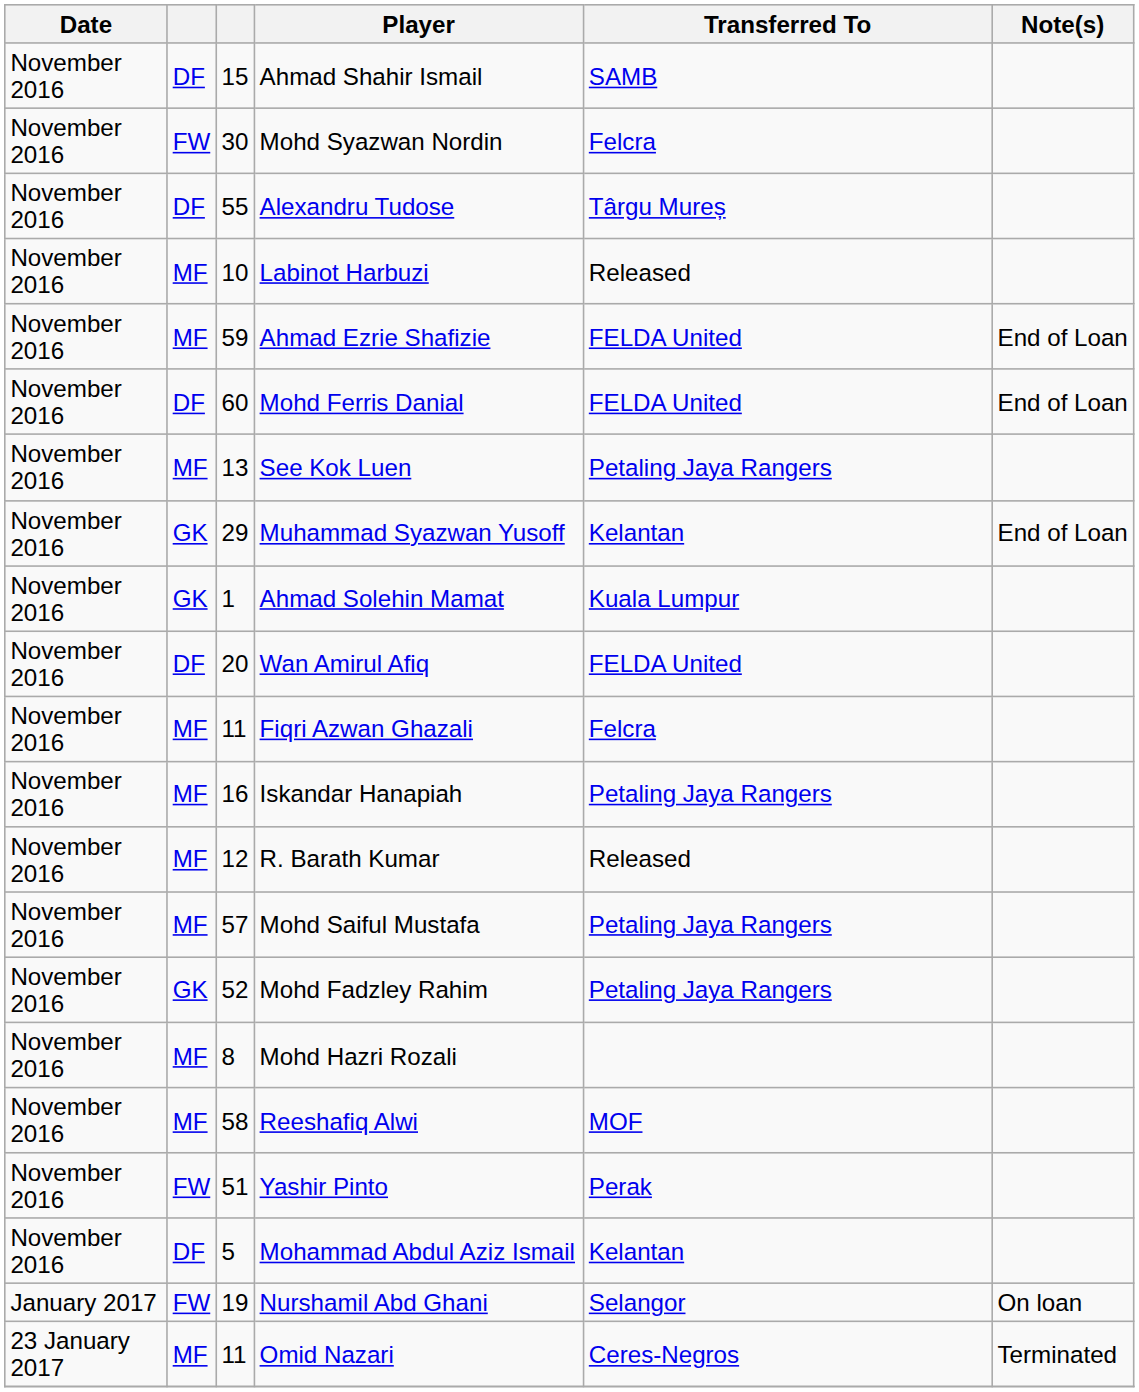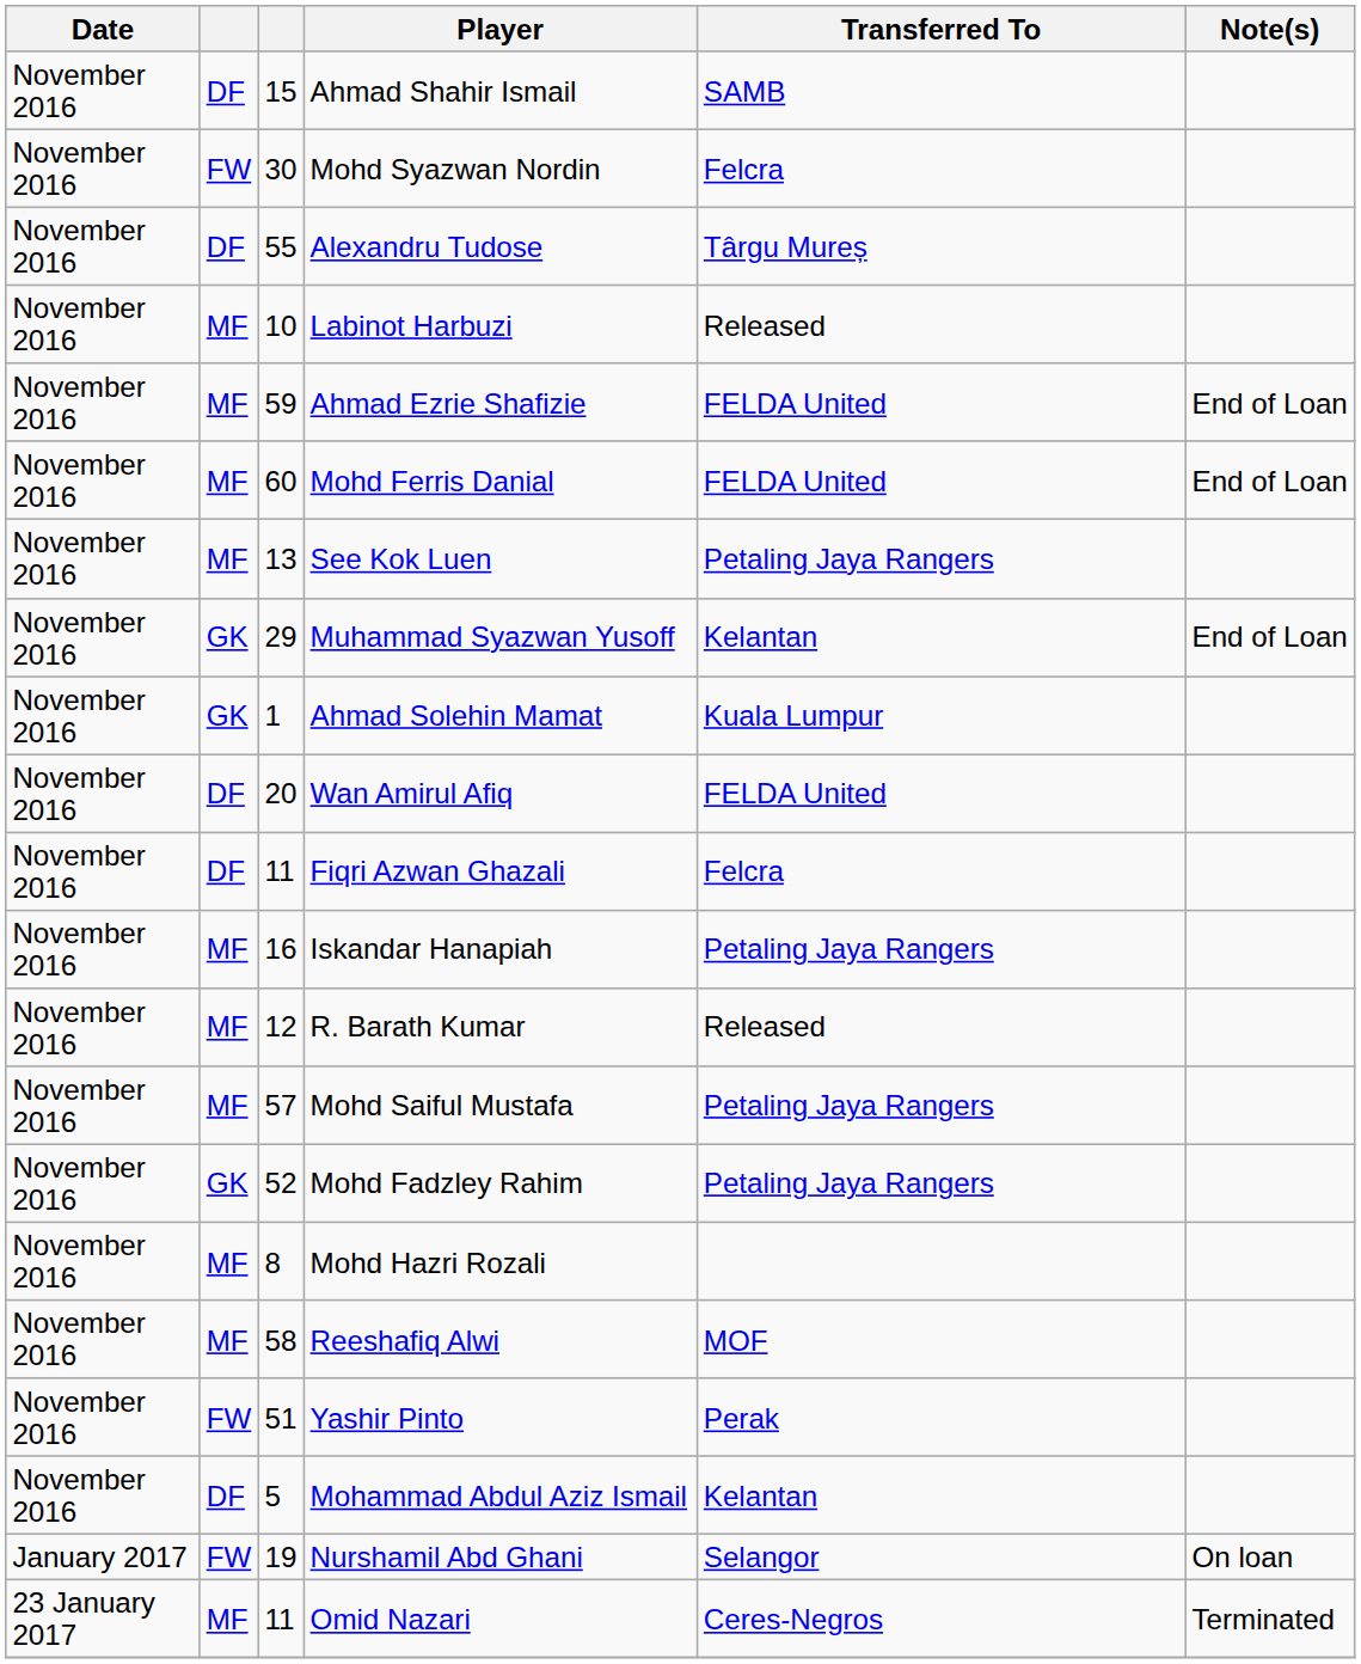Mohd Ferris Danial | column 2: DF -> MF
Fiqri Azwan Ghazali | column 2: MF -> DF
